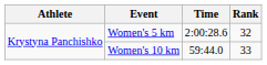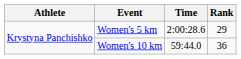Women's 5 km | Rank: 32 -> 29
Women's 10 km | Rank: 33 -> 36
